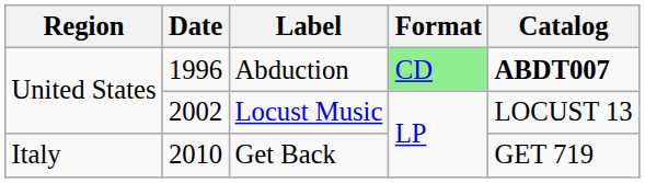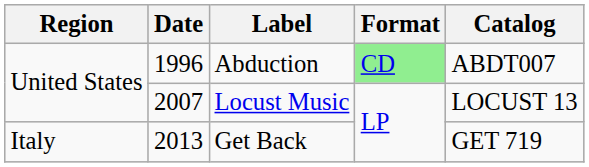Abduction | Catalog: bold -> normal
Locust Music | Date: 2002 -> 2007
Get Back | Date: 2010 -> 2013
